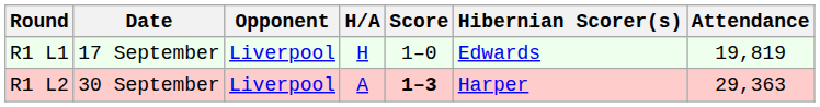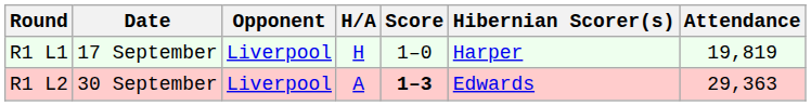R1 L1 | Hibernian Scorer(s): Edwards -> Harper
R1 L2 | Hibernian Scorer(s): Harper -> Edwards
